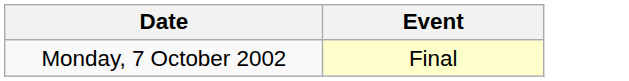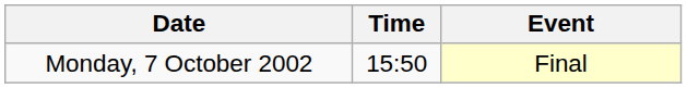+ column: Time | 15:50
